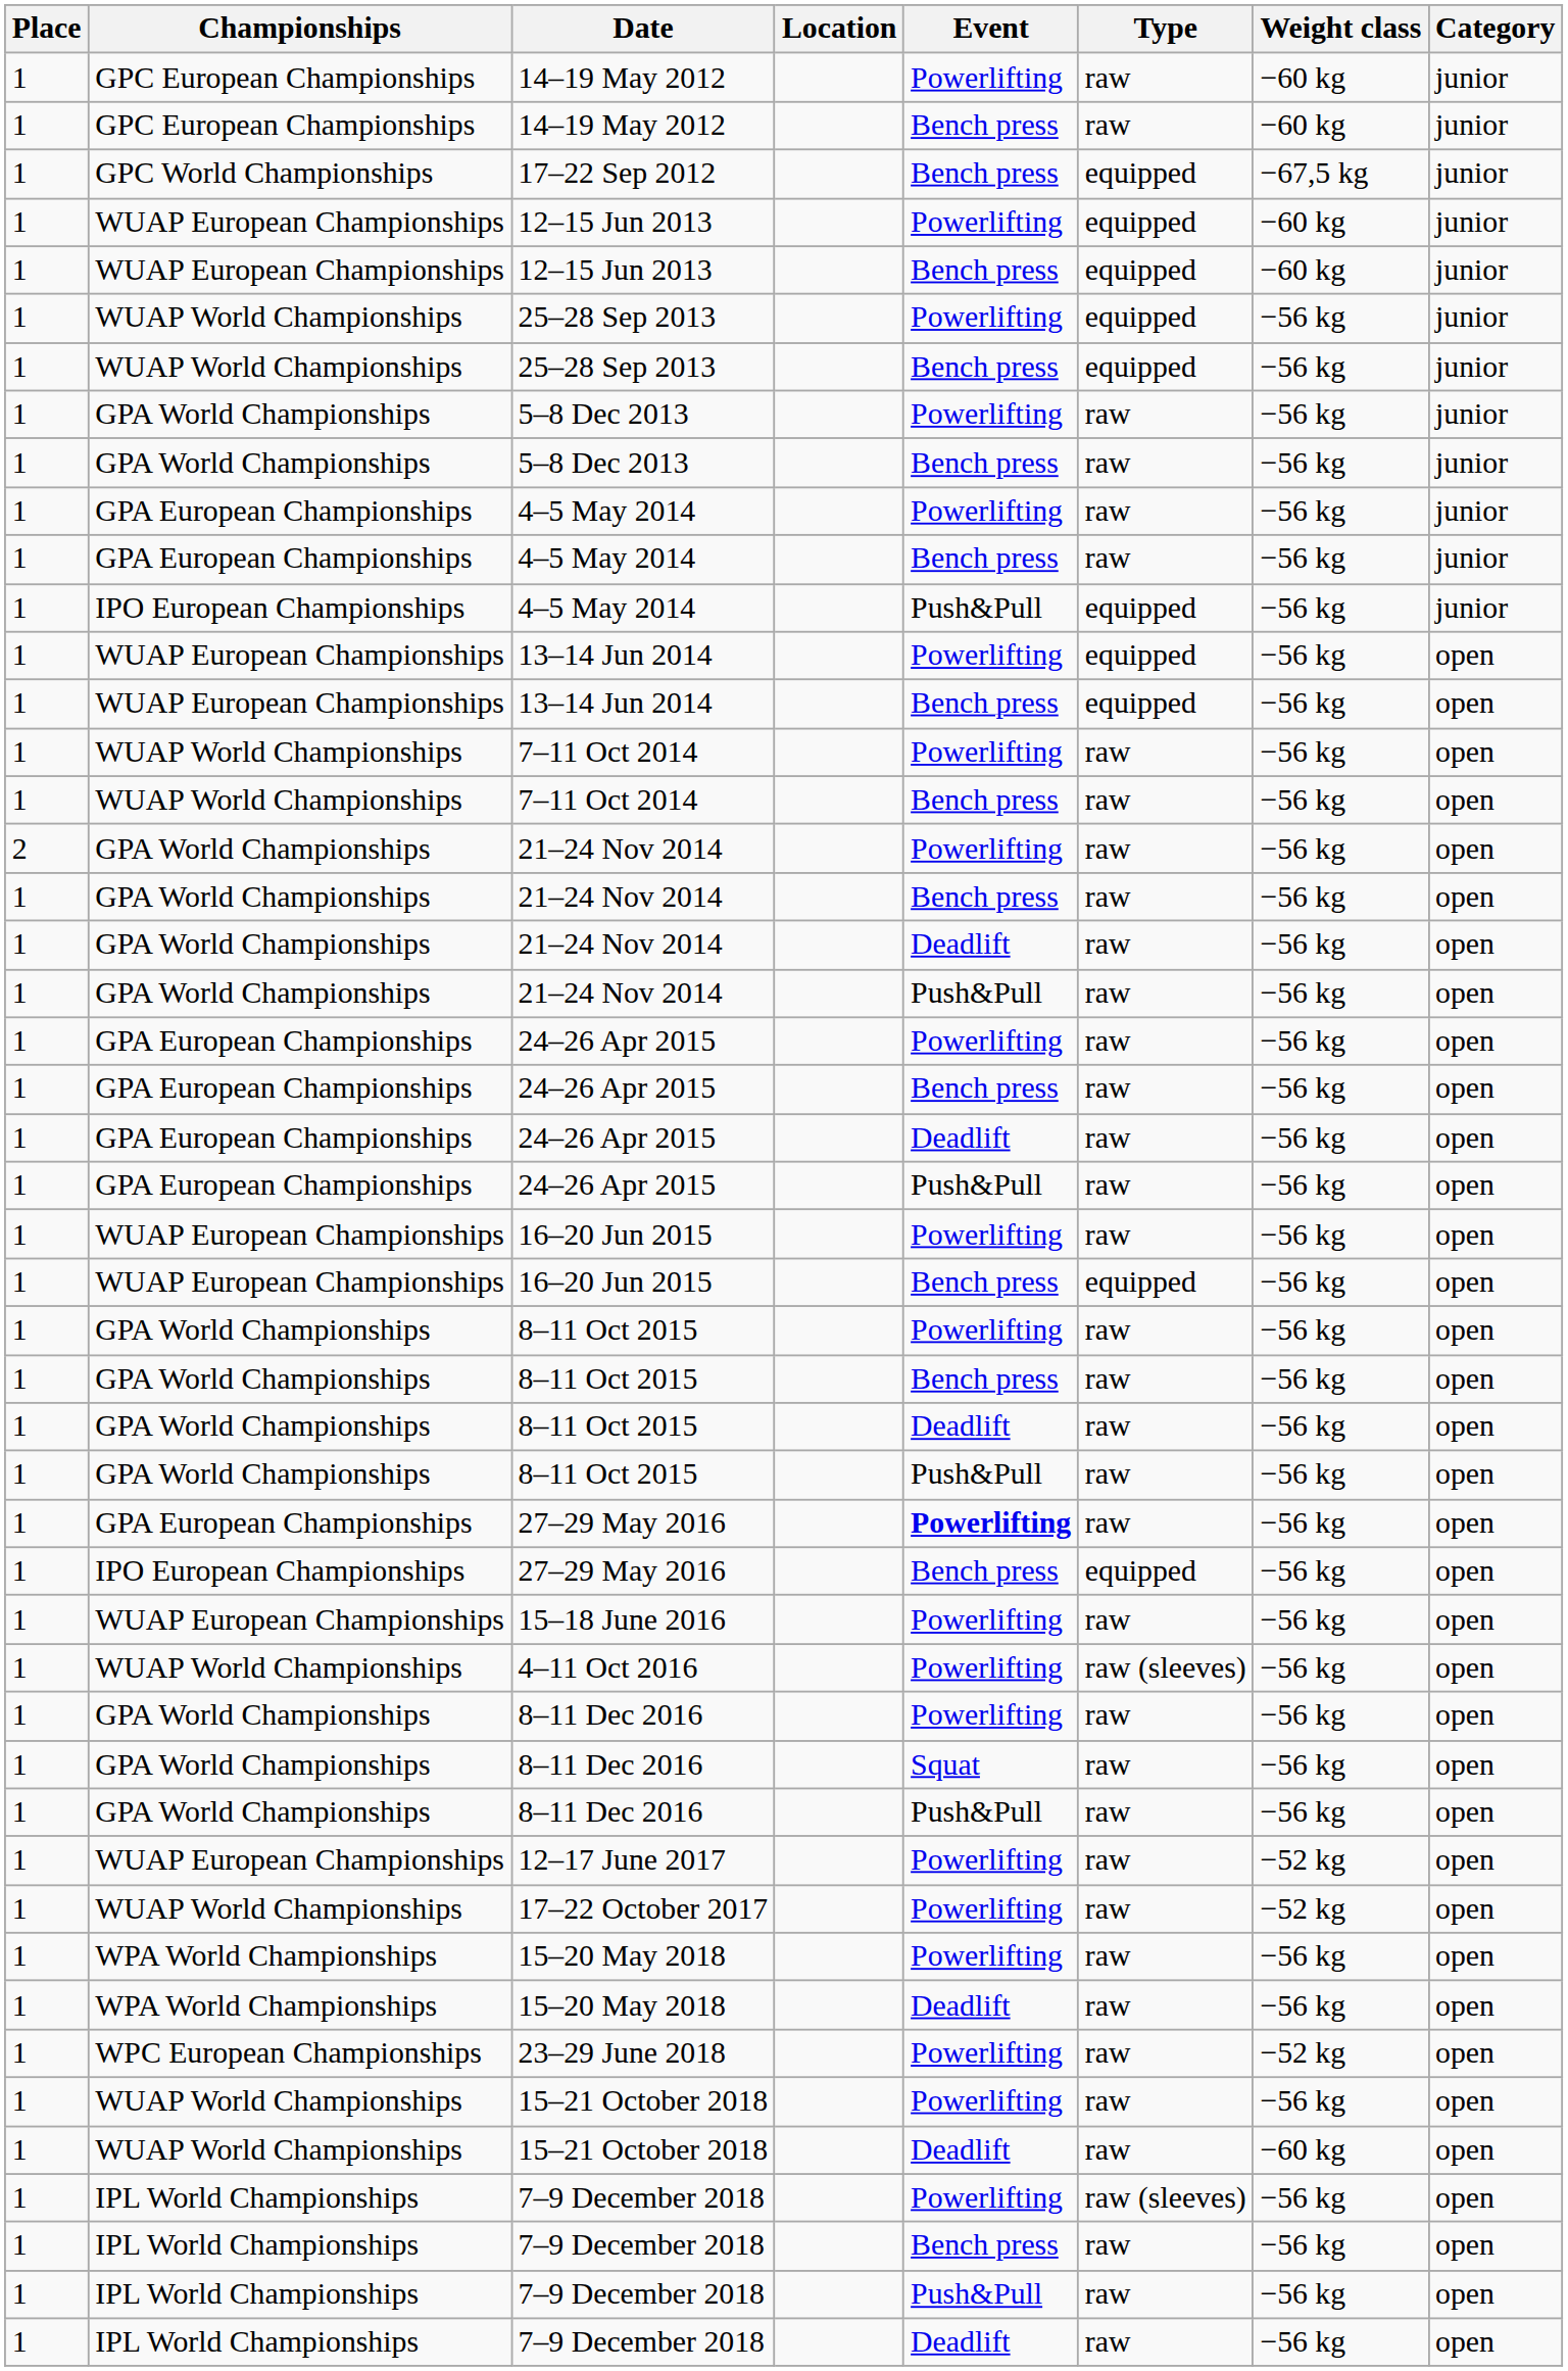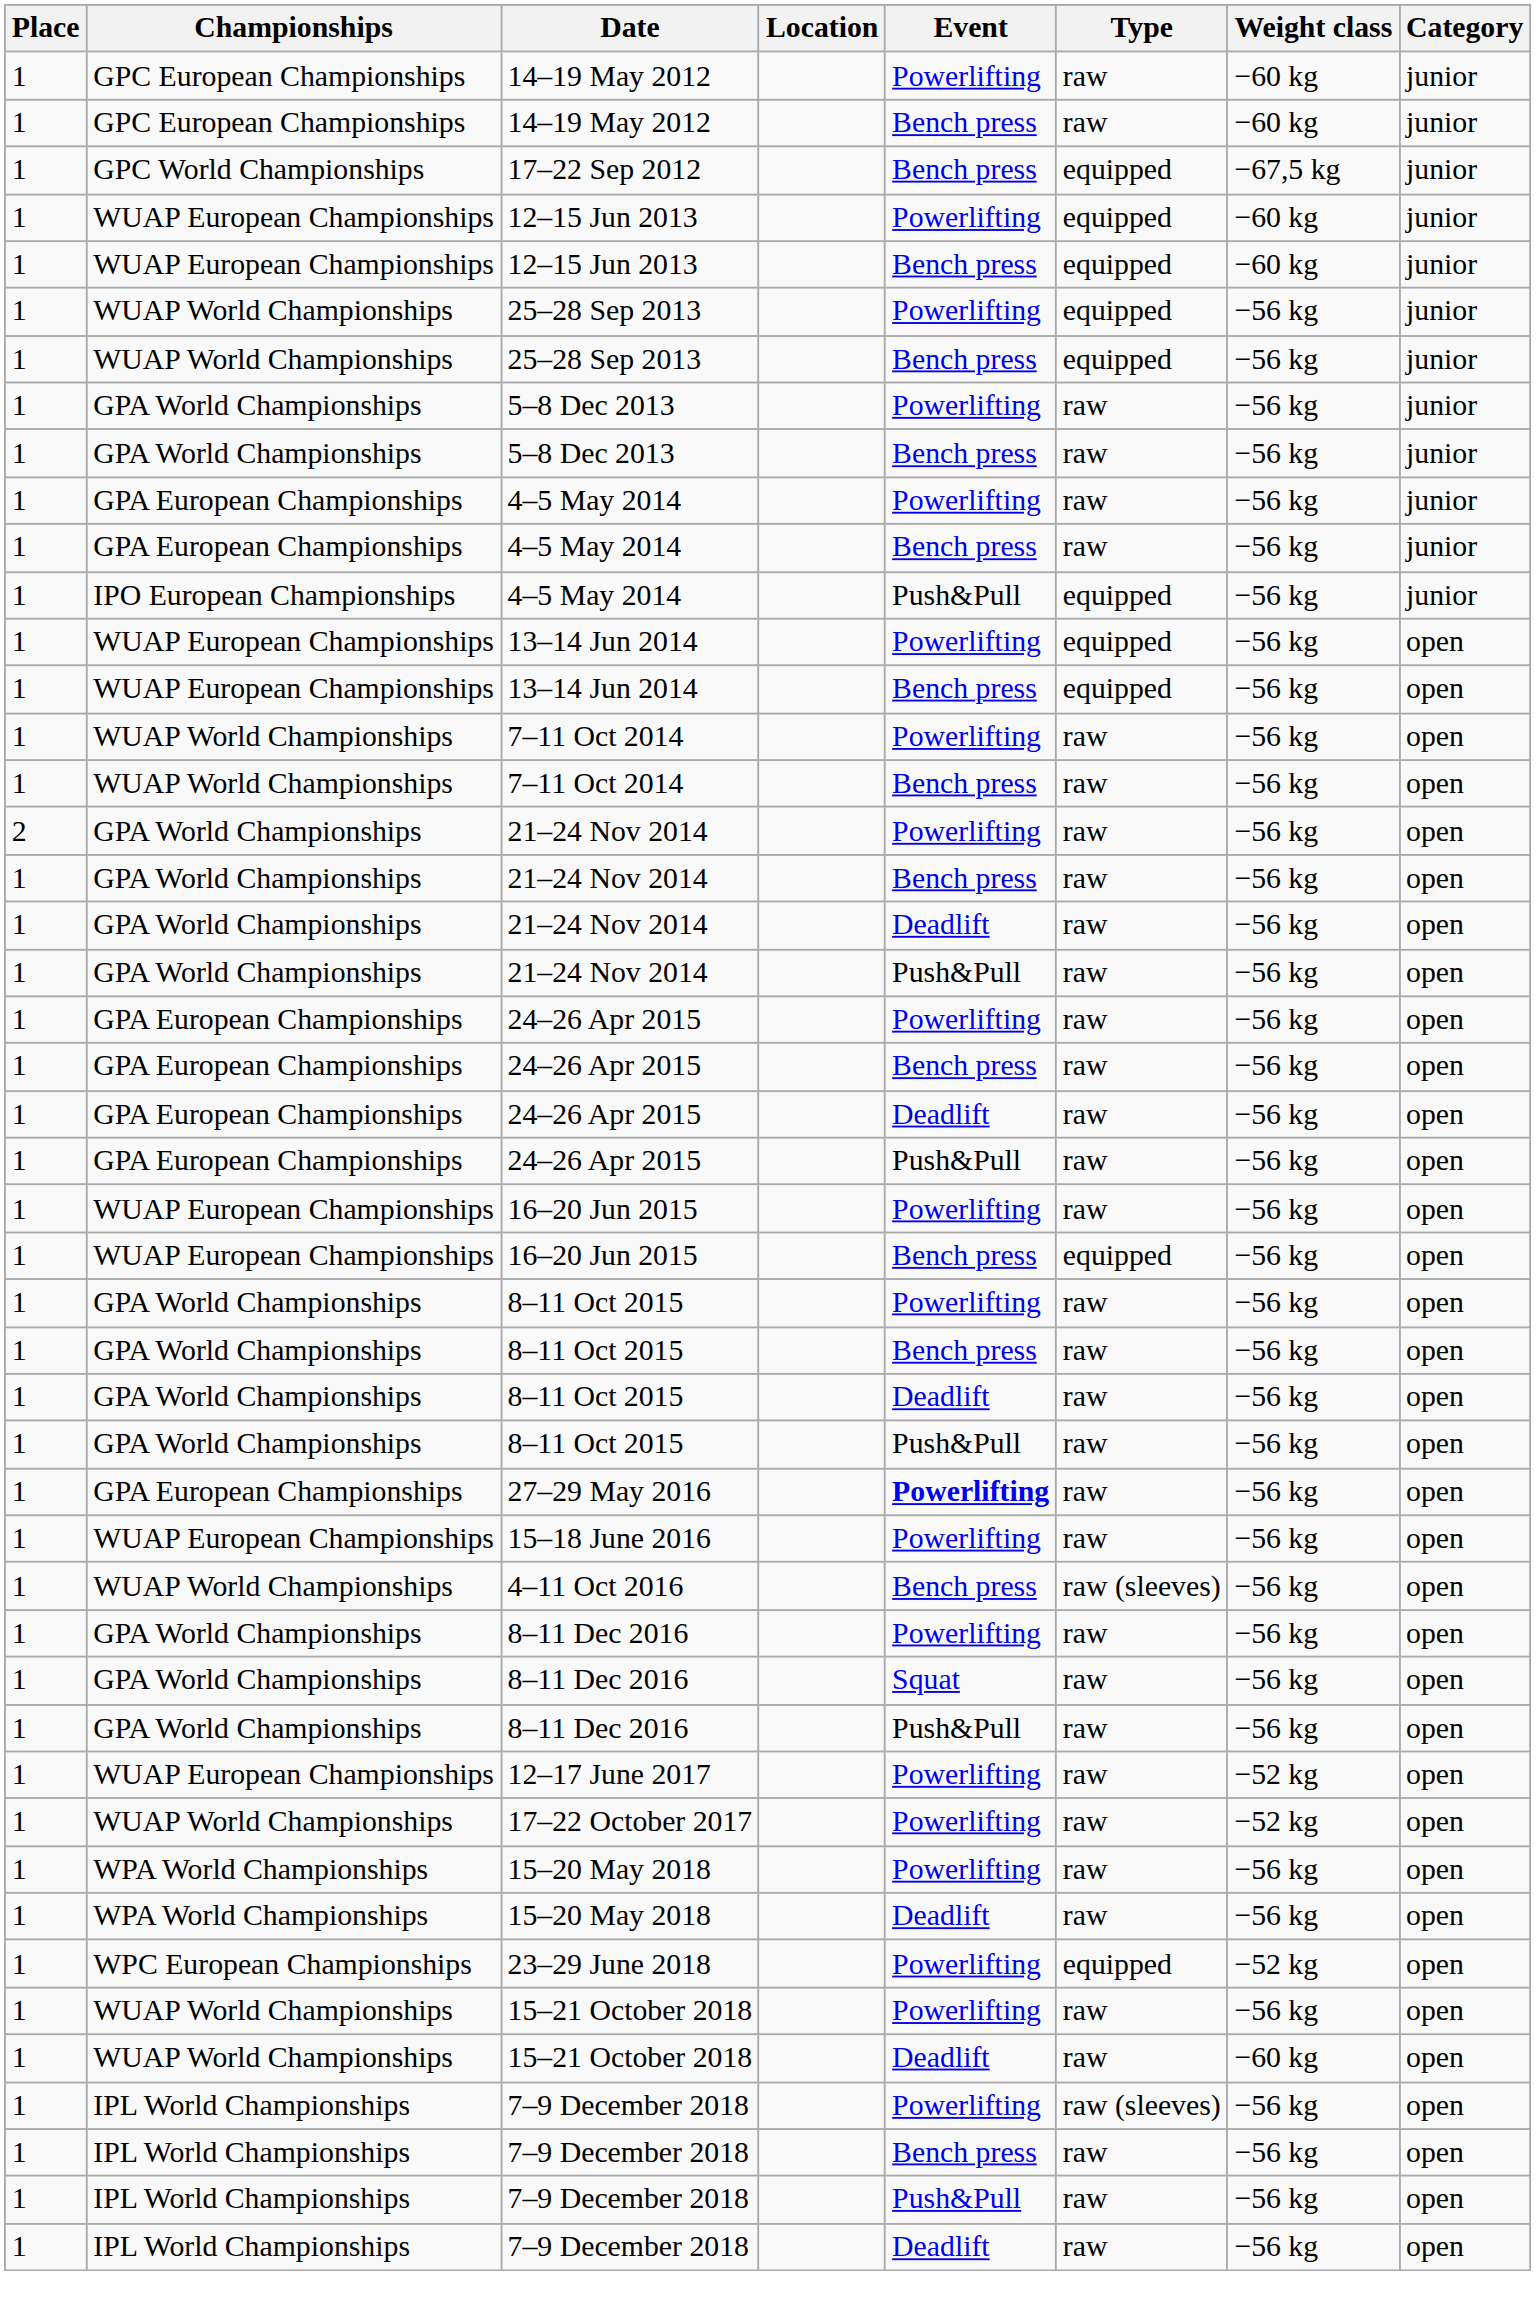- row: 1 | IPO European Championships | 27–29 May 2016 | Bench press | equipped | −56 kg | open
4–11 Oct 2016 | Event: Powerlifting -> Bench press
23–29 June 2018 | Type: raw -> equipped
